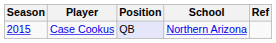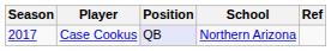Case Cookus | Season: 2015 -> 2017
